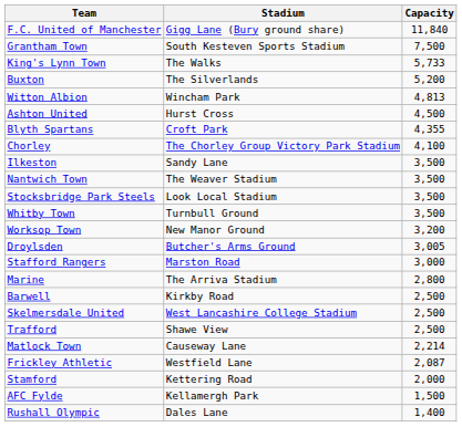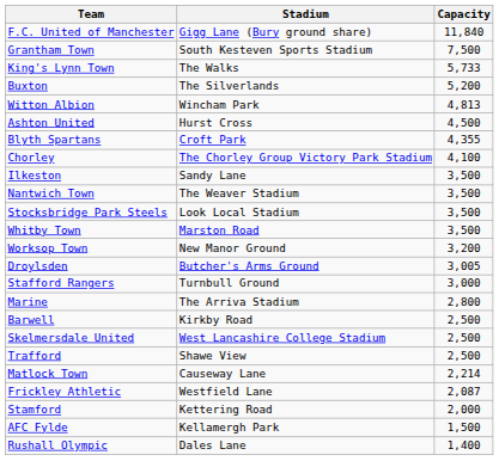Whitby Town | Stadium: Turnbull Ground -> Marston Road
Stafford Rangers | Stadium: Marston Road -> Turnbull Ground
